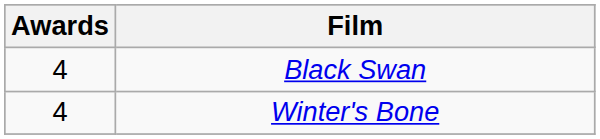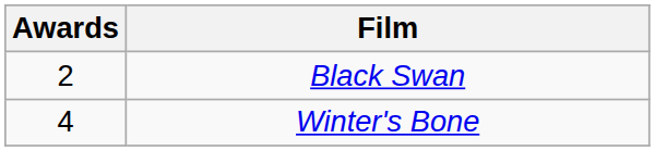Black Swan | Awards: 4 -> 2
